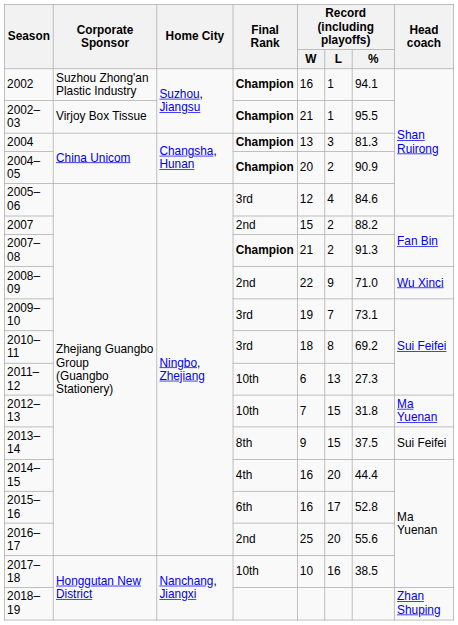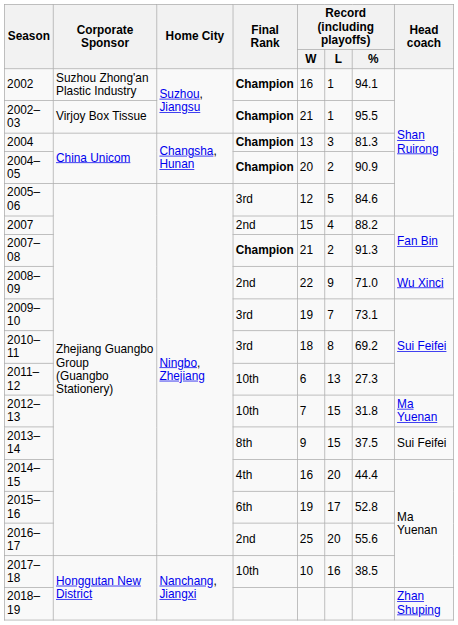2005–06 | Record (including playoffs) / L: 4 -> 5
2007 | Record (including playoffs) / L: 2 -> 4
2015–16 | Record (including playoffs) / W: 16 -> 19
